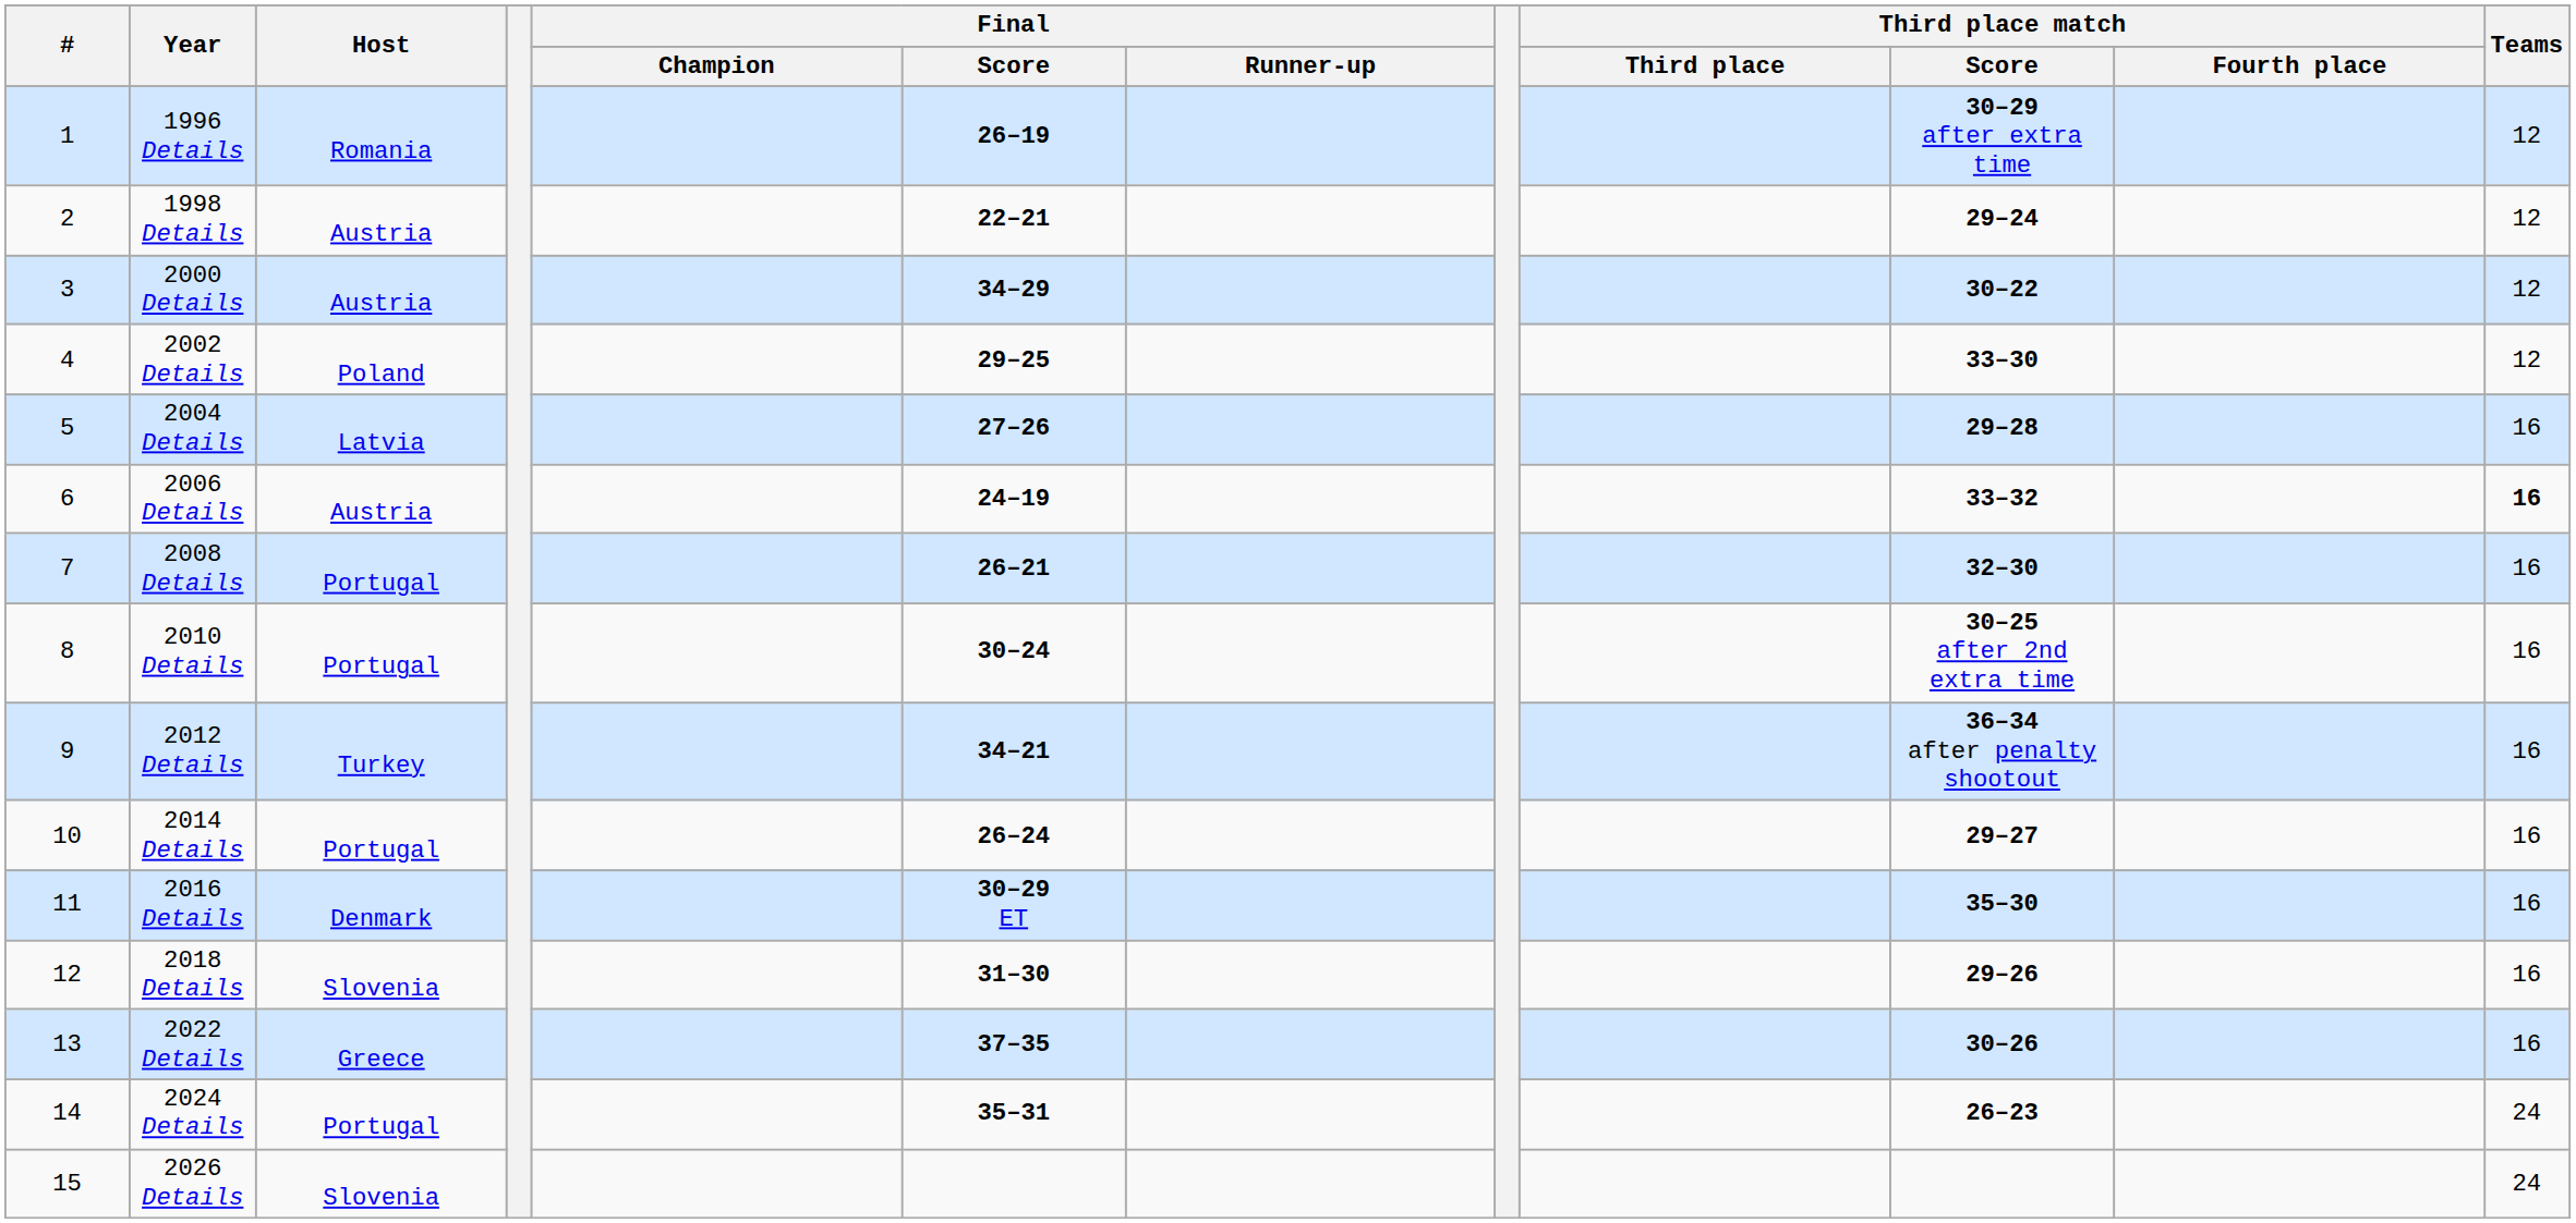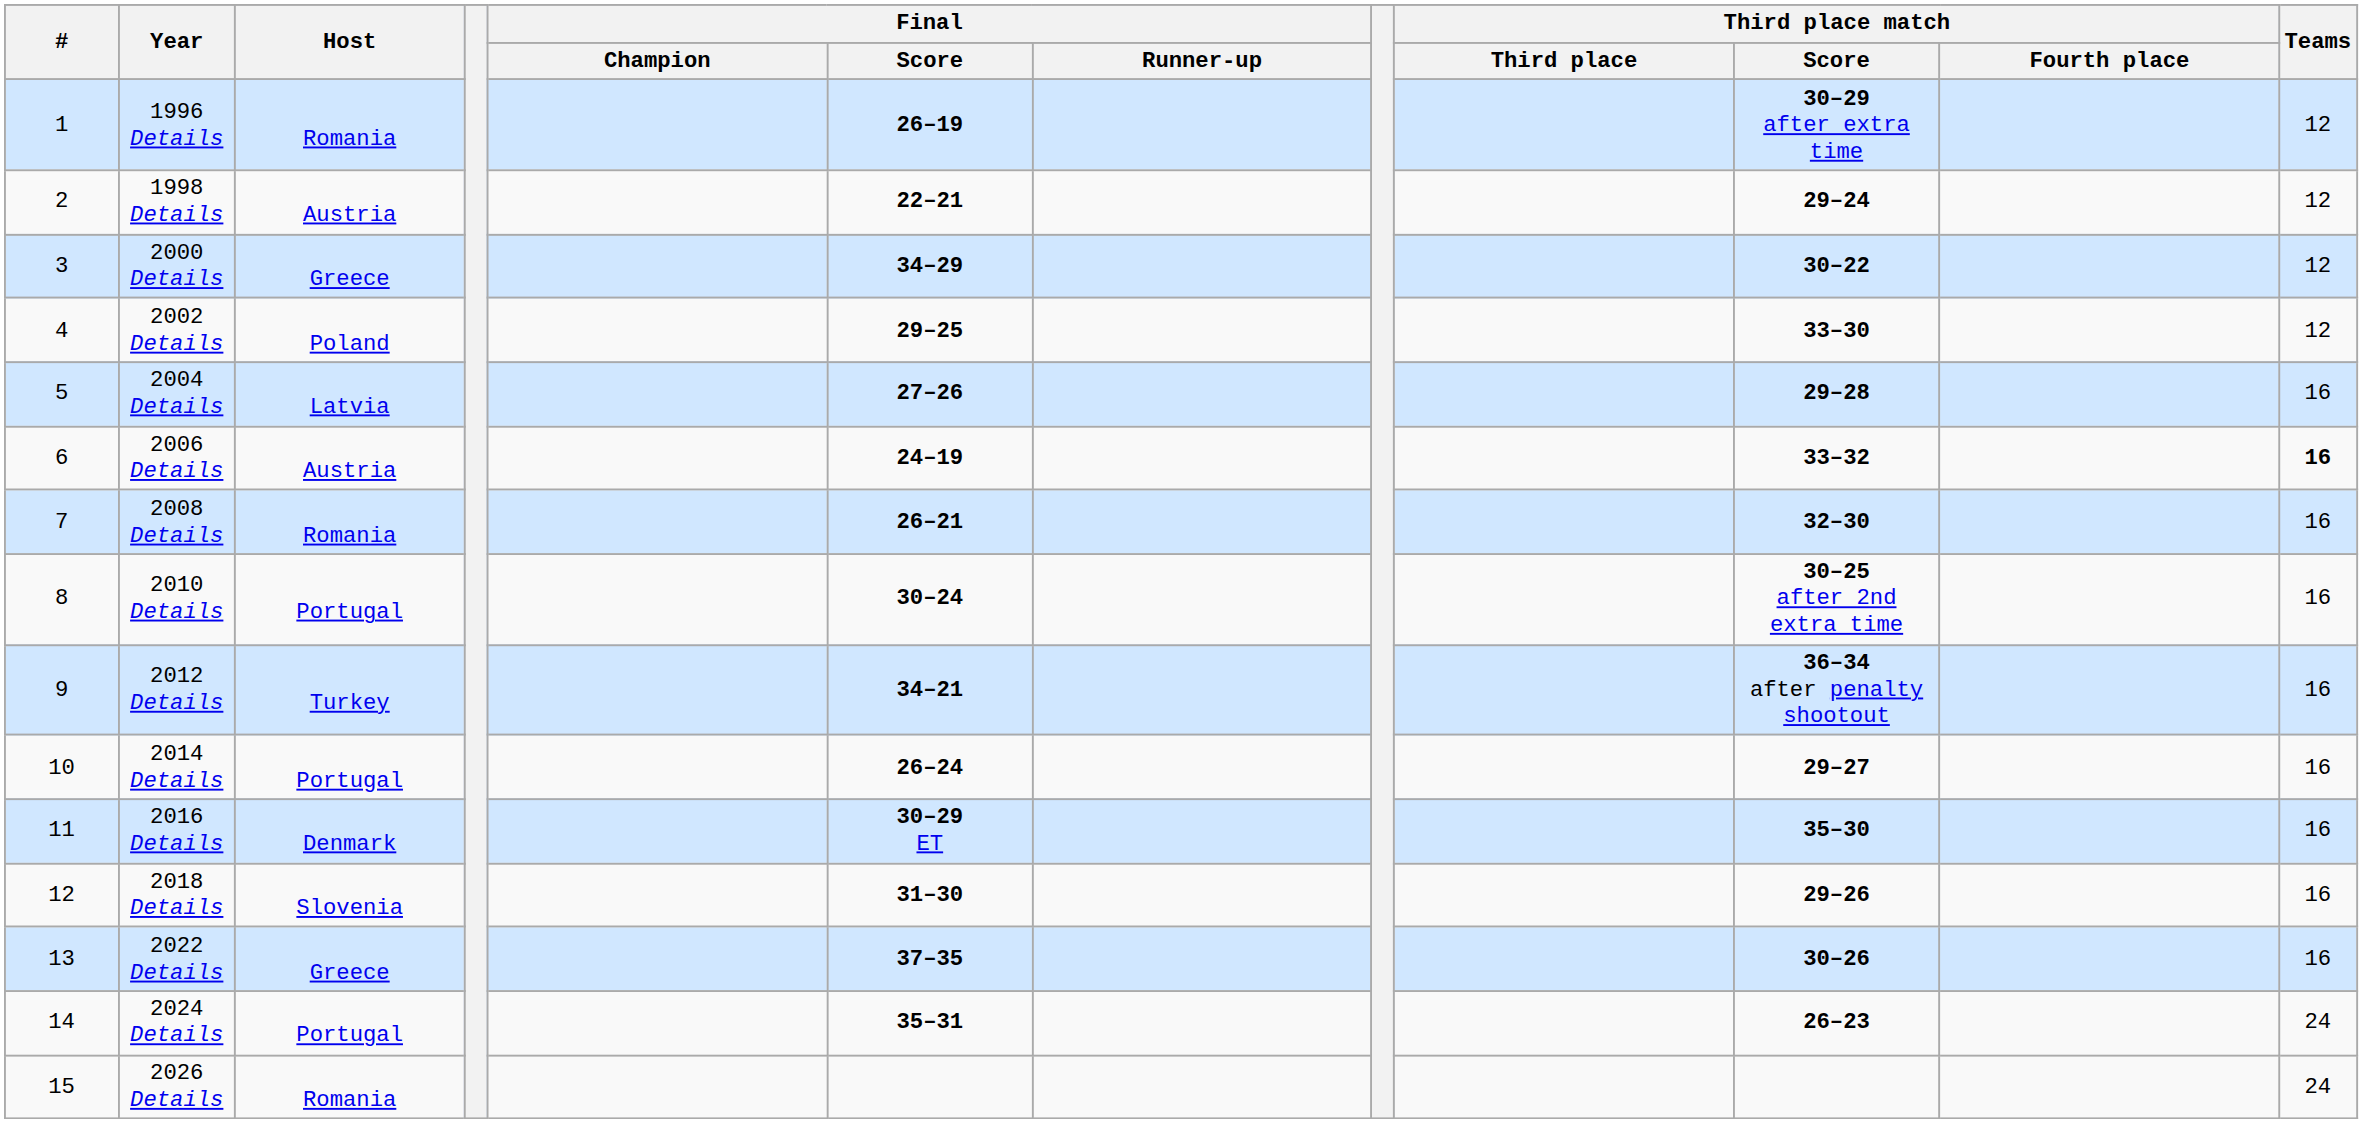2000 Details | Host: Austria -> Greece
2008 Details | Host: Portugal -> Romania
2026 Details | Host: Slovenia -> Romania
